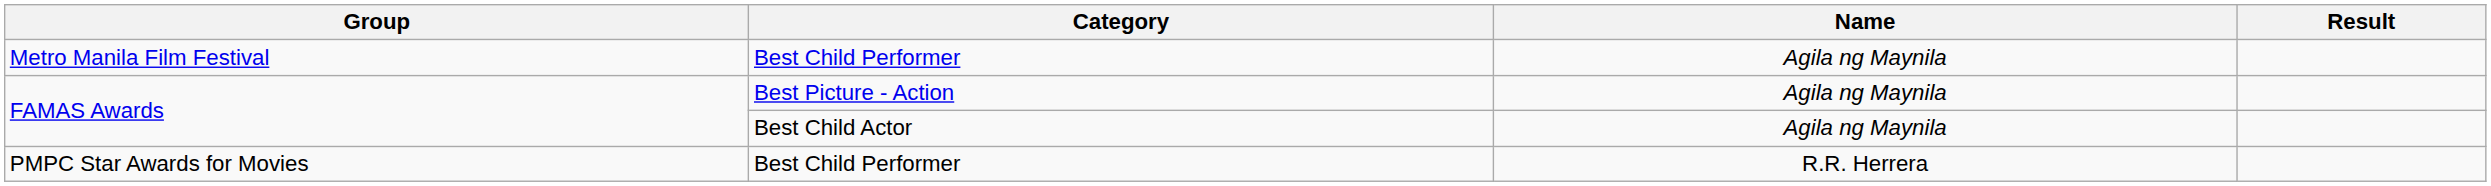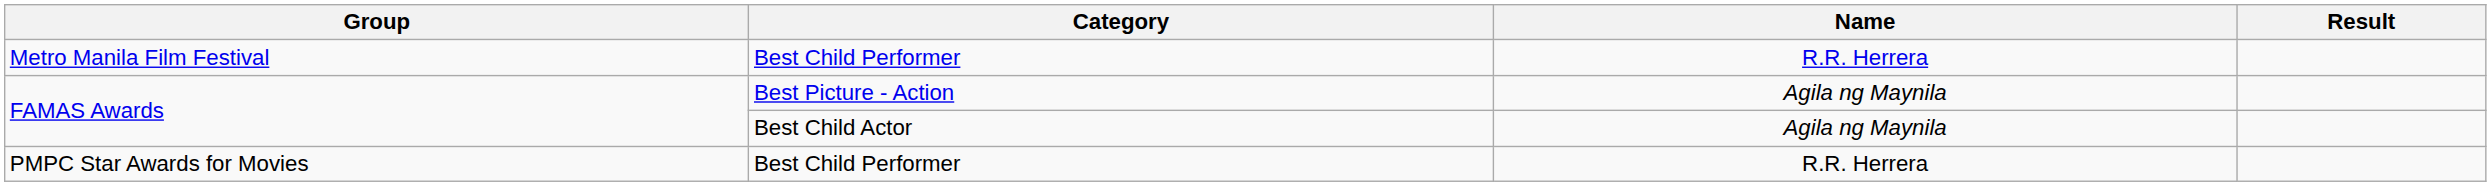Metro Manila Film Festival | Name: Agila ng Maynila -> R.R. Herrera
